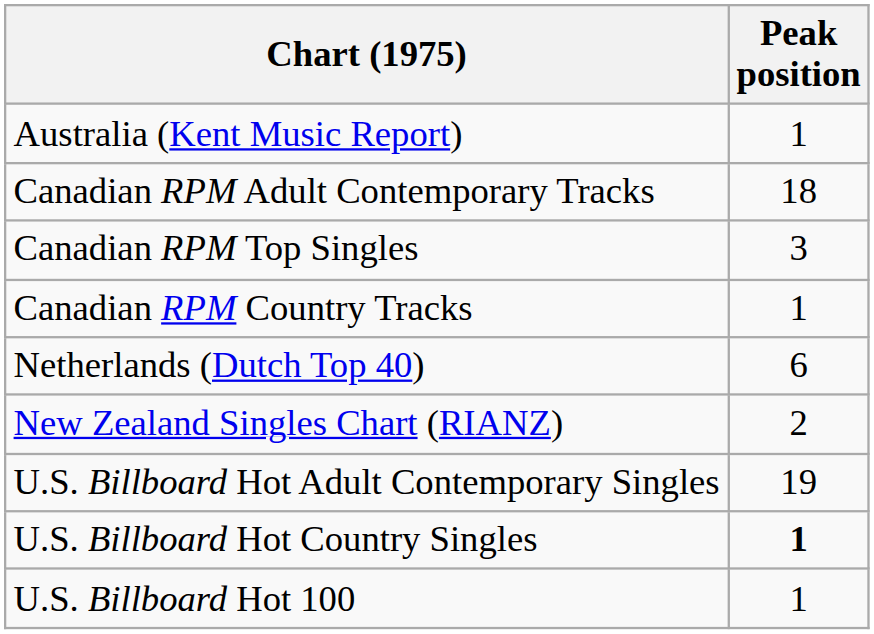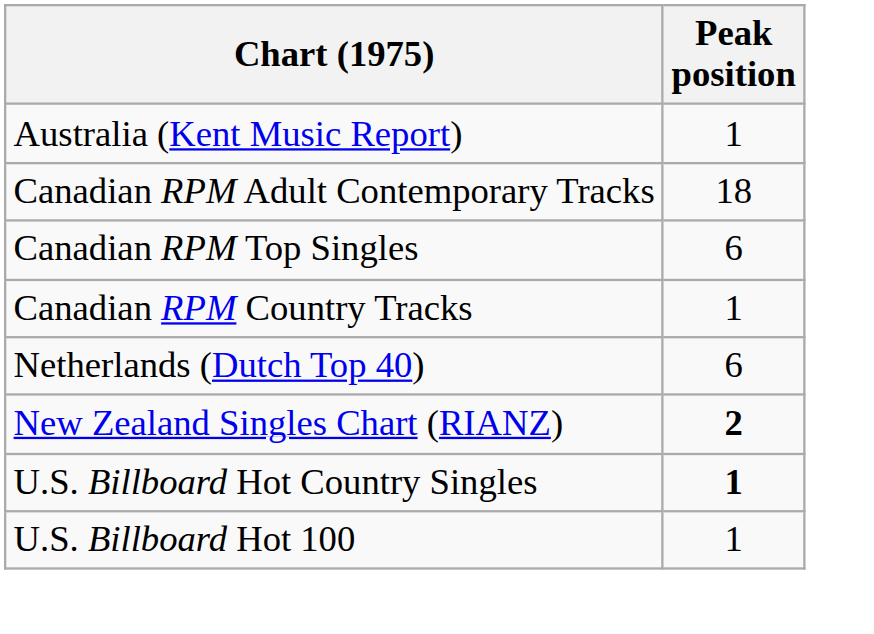Canadian RPM Top Singles | Peak position: 3 -> 6
New Zealand Singles Chart (RIANZ) | Peak position: normal -> bold
- row: U.S. Billboard Hot Adult Contemporary Singles | 19
